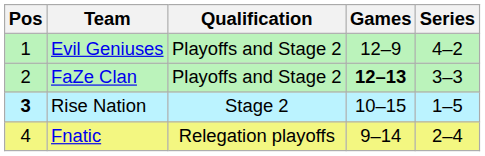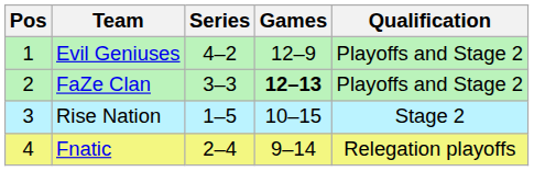columns swapped: Series <-> Qualification
Rise Nation | Pos: bold -> normal
